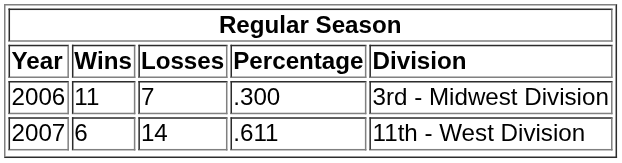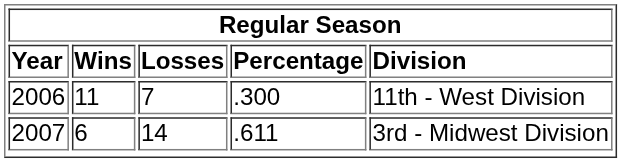2006 | column 5: 3rd - Midwest Division -> 11th - West Division
2007 | column 5: 11th - West Division -> 3rd - Midwest Division
